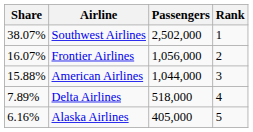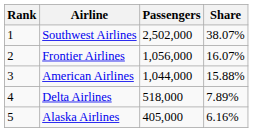columns swapped: Rank <-> Share
